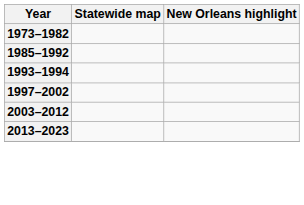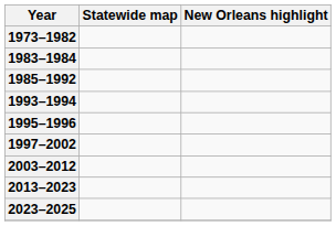+ row: 1983–1984
+ row: 1995–1996
+ row: 2023–2025
